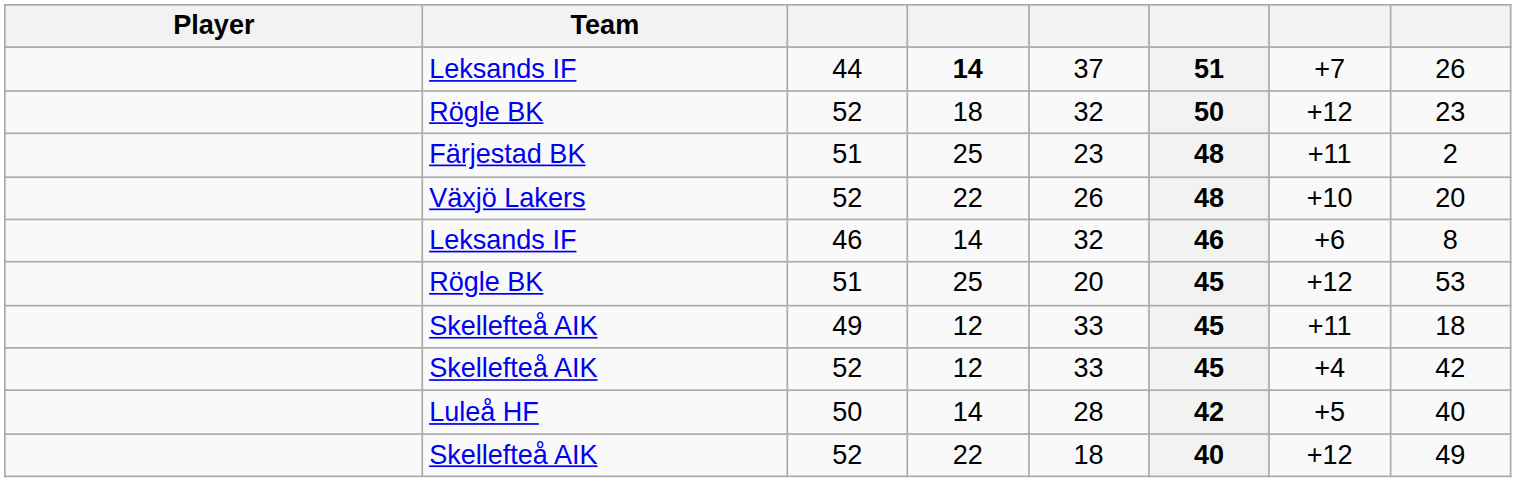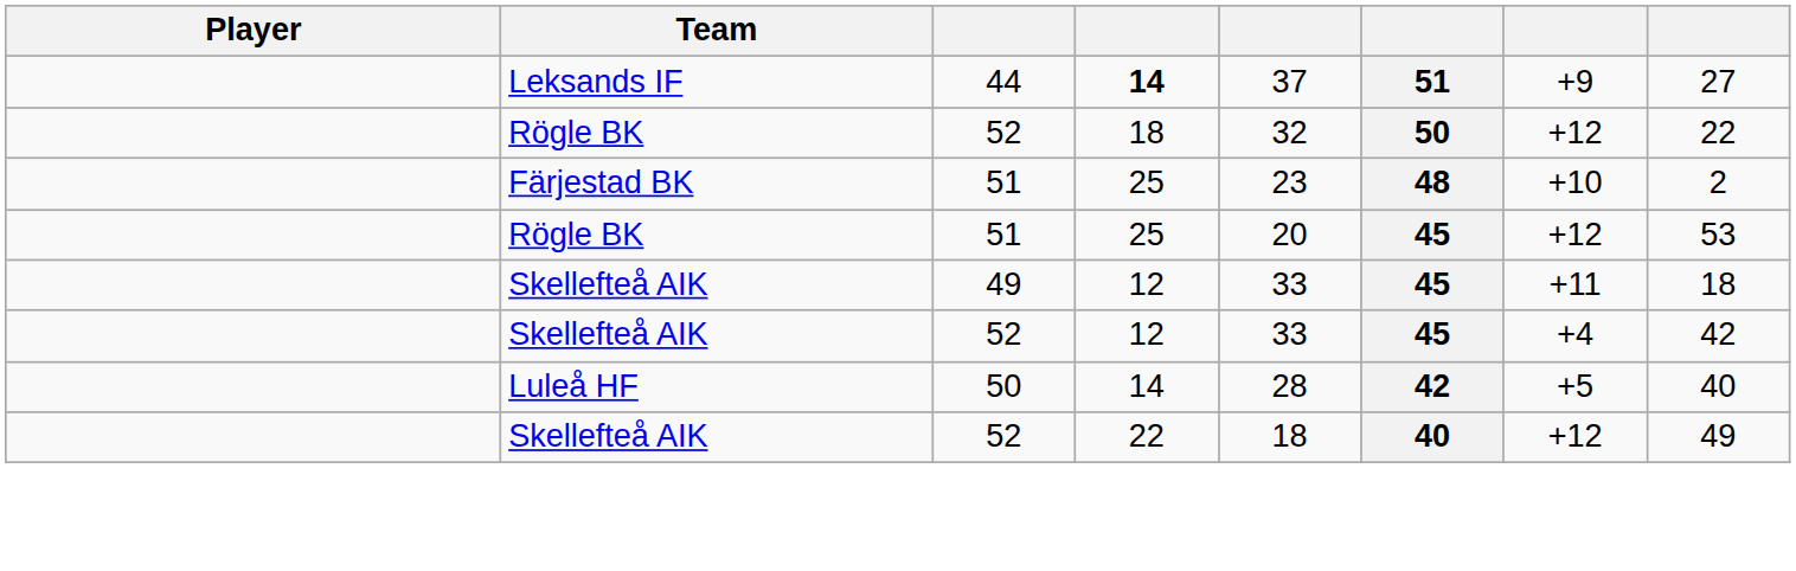Leksands IF / 44 | column 7: +7 -> +9
Leksands IF / 44 | column 8: 26 -> 27
Rögle BK / 52 | column 8: 23 -> 22
Färjestad BK | column 7: +11 -> +10
- row: Växjö Lakers | 52 | 22 | 26 | 48 | +10 | 20
- row: Leksands IF | 46 | 14 | 32 | 46 | +6 | 8
